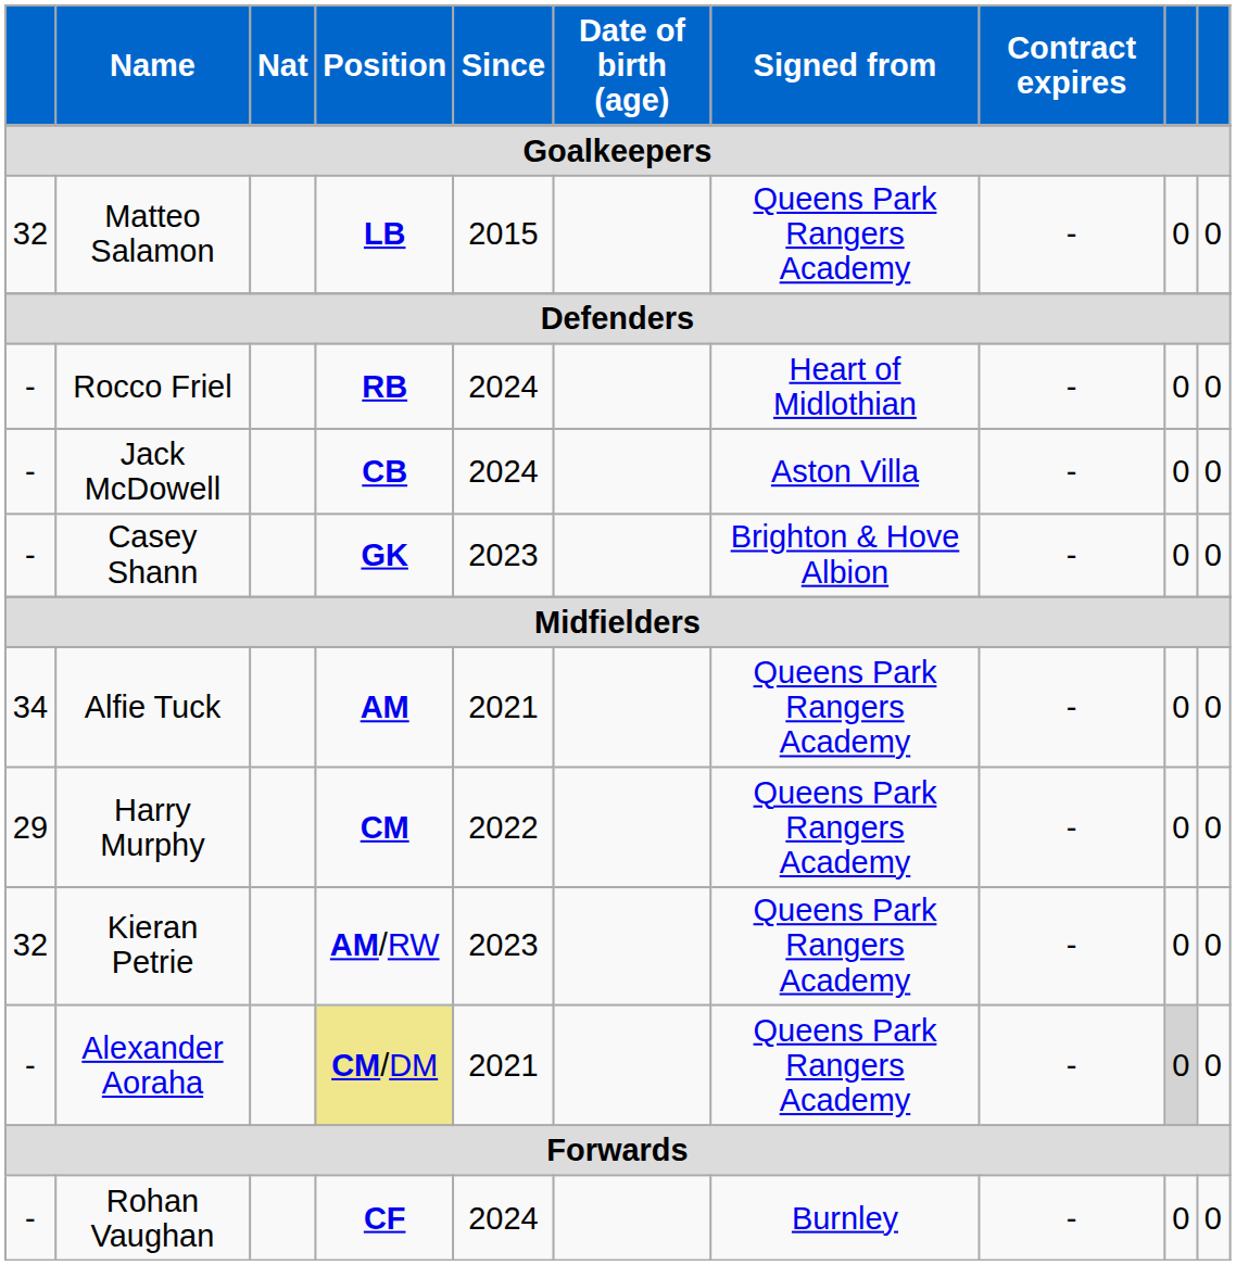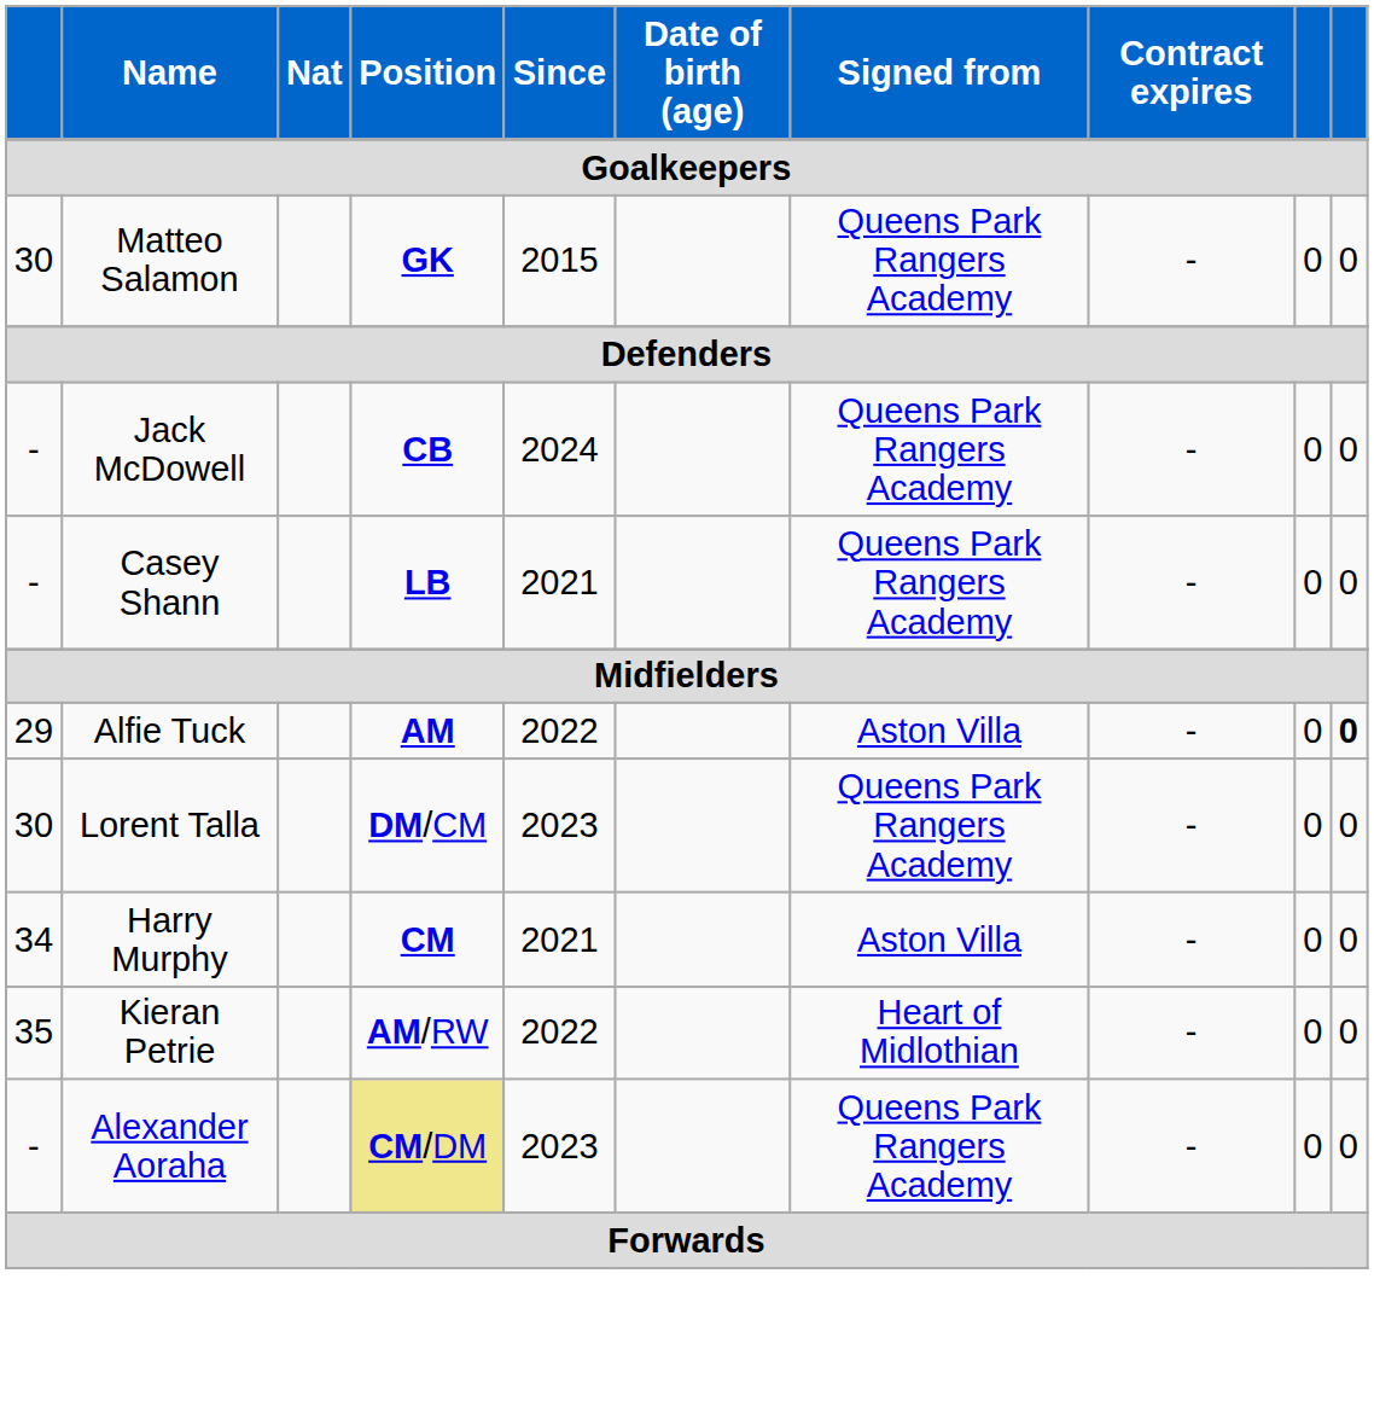Matteo Salamon | column 1: 32 -> 30
Matteo Salamon | Position: LB -> GK
- row: - | Rocco Friel | RB | 2024 | Heart of Midlothian | - | 0 | 0
Jack McDowell | Signed from: Aston Villa -> Queens Park Rangers Academy
Casey Shann | Position: GK -> LB
Casey Shann | Since: 2023 -> 2021
Casey Shann | Signed from: Brighton & Hove Albion -> Queens Park Rangers Academy
Alfie Tuck | column 1: 34 -> 29
Alfie Tuck | Since: 2021 -> 2022
Alfie Tuck | Signed from: Queens Park Rangers Academy -> Aston Villa
Alfie Tuck | column 10: normal -> bold
+ row: 30 | Lorent Talla | DM/CM | 2023 | Queens Park Rangers Academy | - | 0 | 0
Harry Murphy | column 1: 29 -> 34
Harry Murphy | Since: 2022 -> 2021
Harry Murphy | Signed from: Queens Park Rangers Academy -> Aston Villa
Kieran Petrie | column 1: 32 -> 35
Kieran Petrie | Since: 2023 -> 2022
Kieran Petrie | Signed from: Queens Park Rangers Academy -> Heart of Midlothian
Alexander Aoraha | Since: 2021 -> 2023
Alexander Aoraha | column 9: lightgrey background -> no background
- row: - | Rohan Vaughan | CF | 2024 | Burnley | - | 0 | 0
